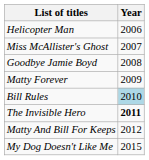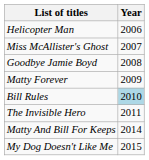The Invisible Hero | Year: bold -> normal
Matty And Bill For Keeps | Year: 2012 -> 2014
